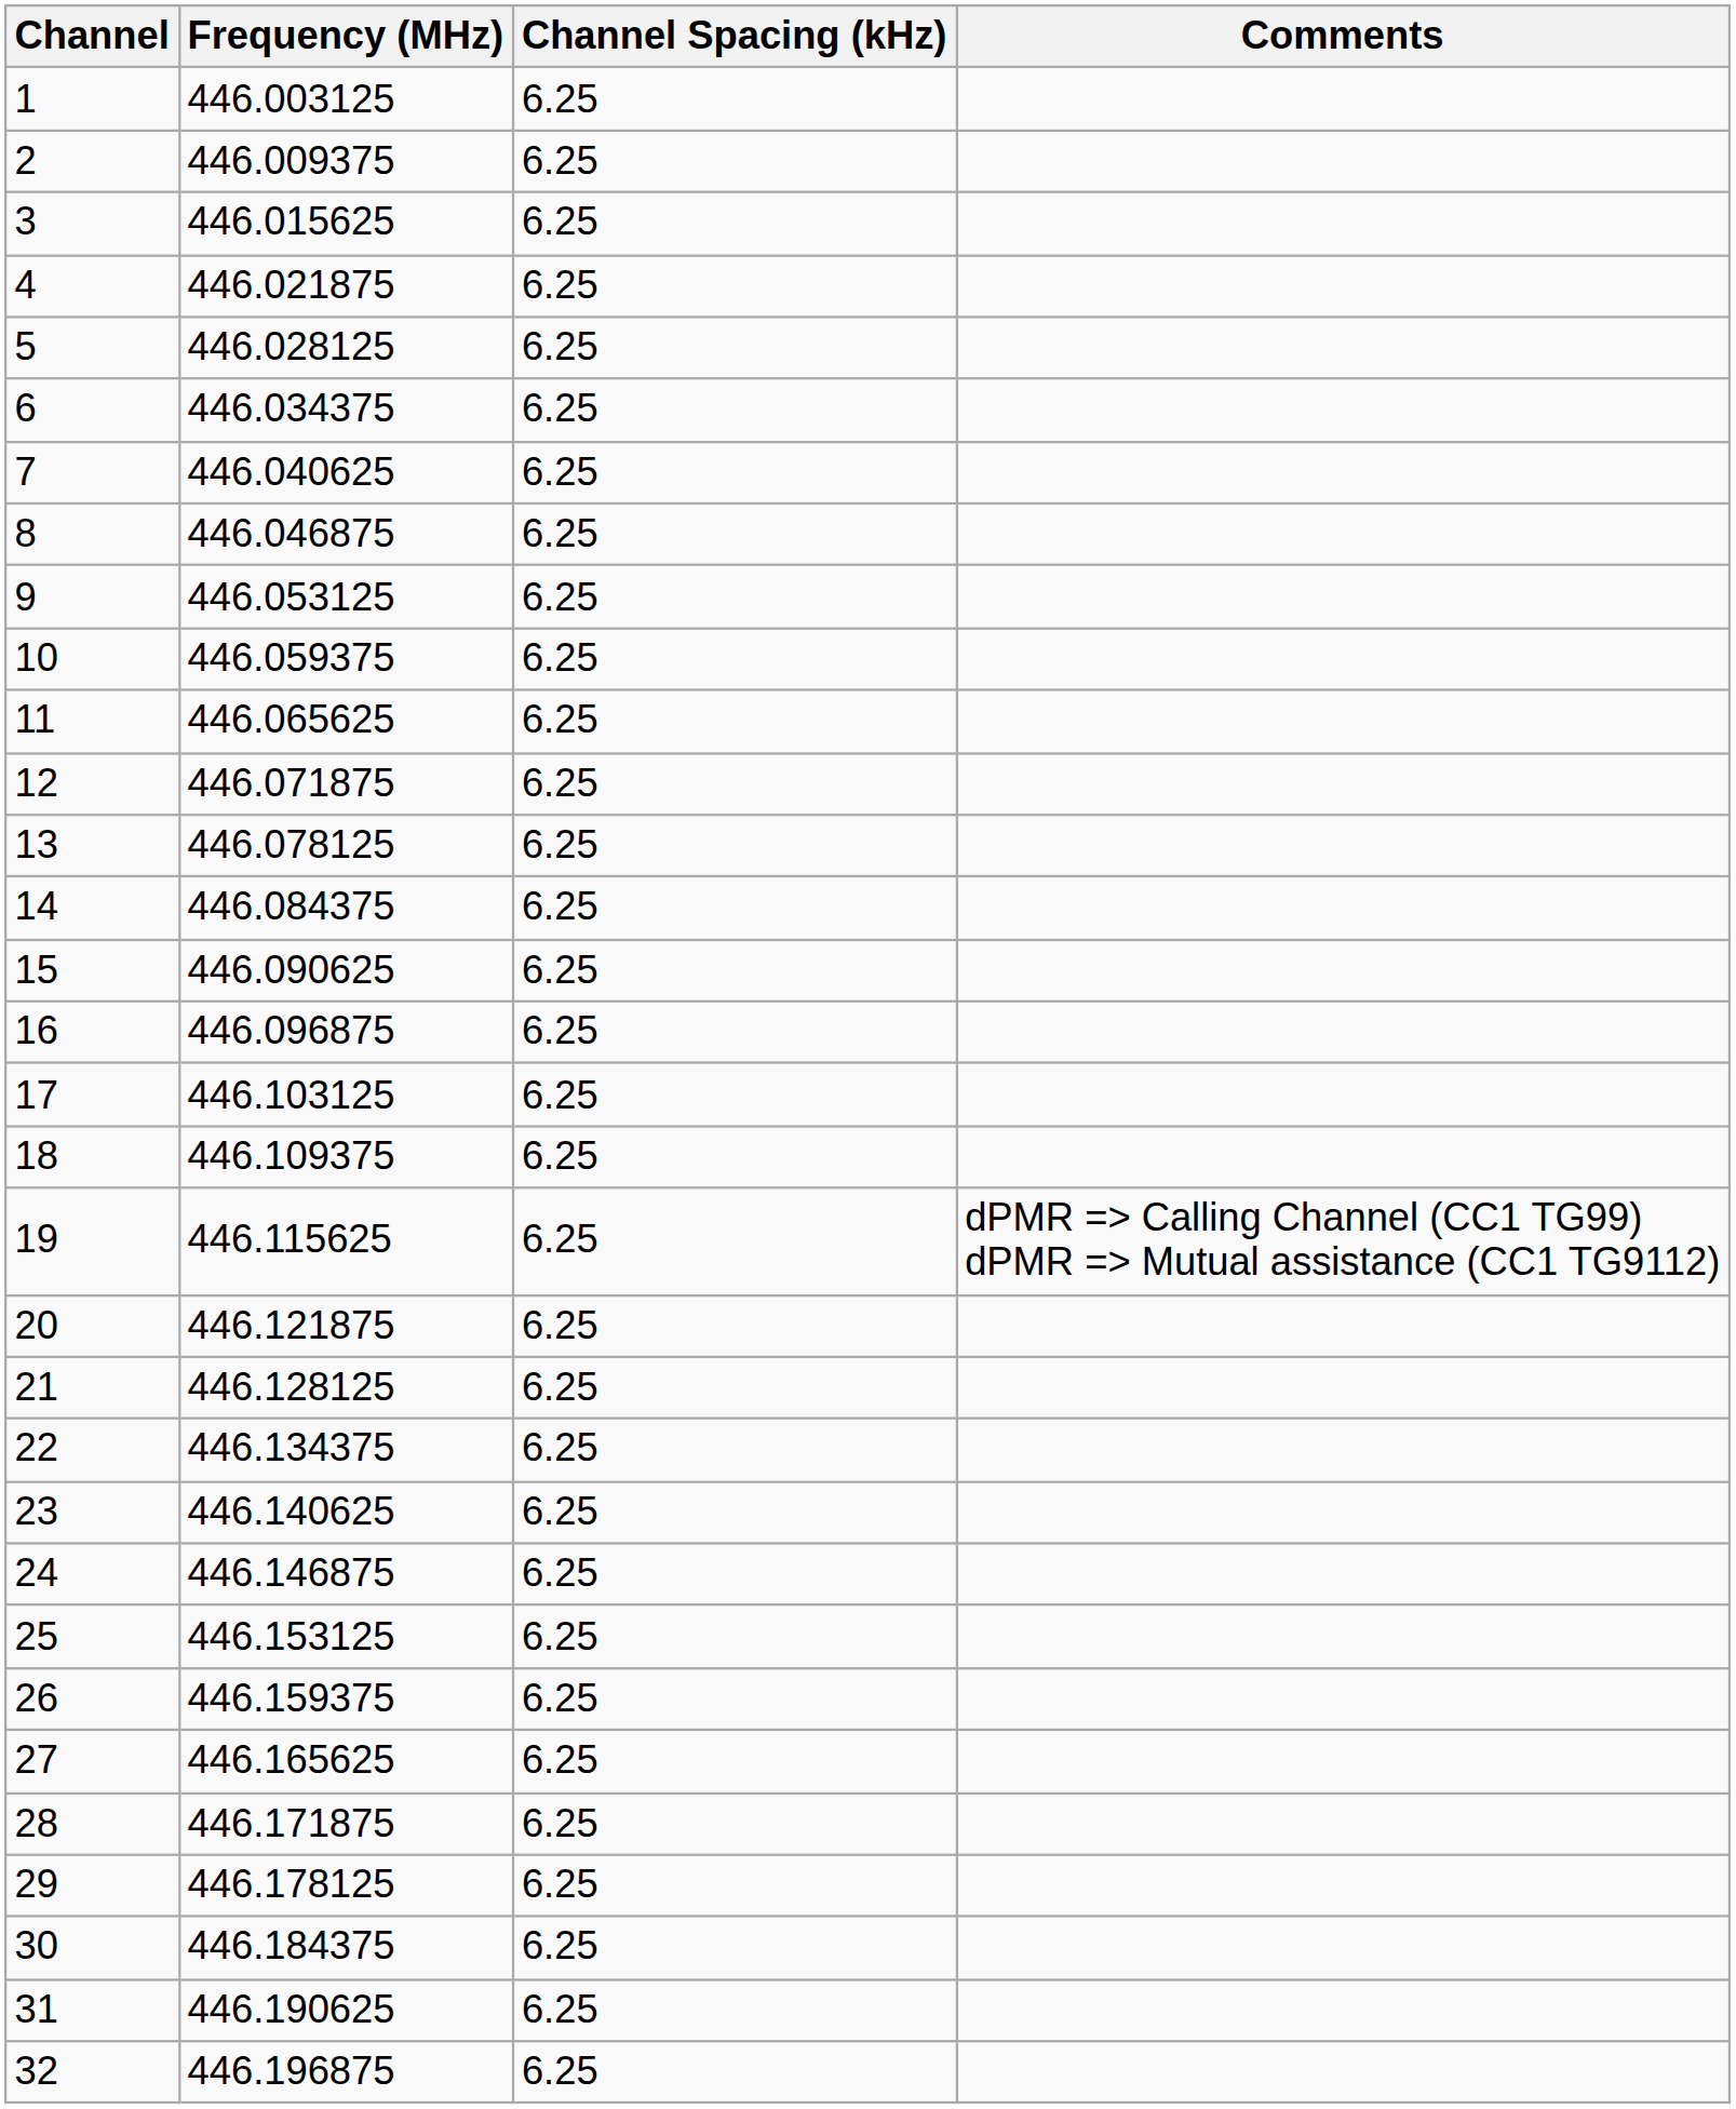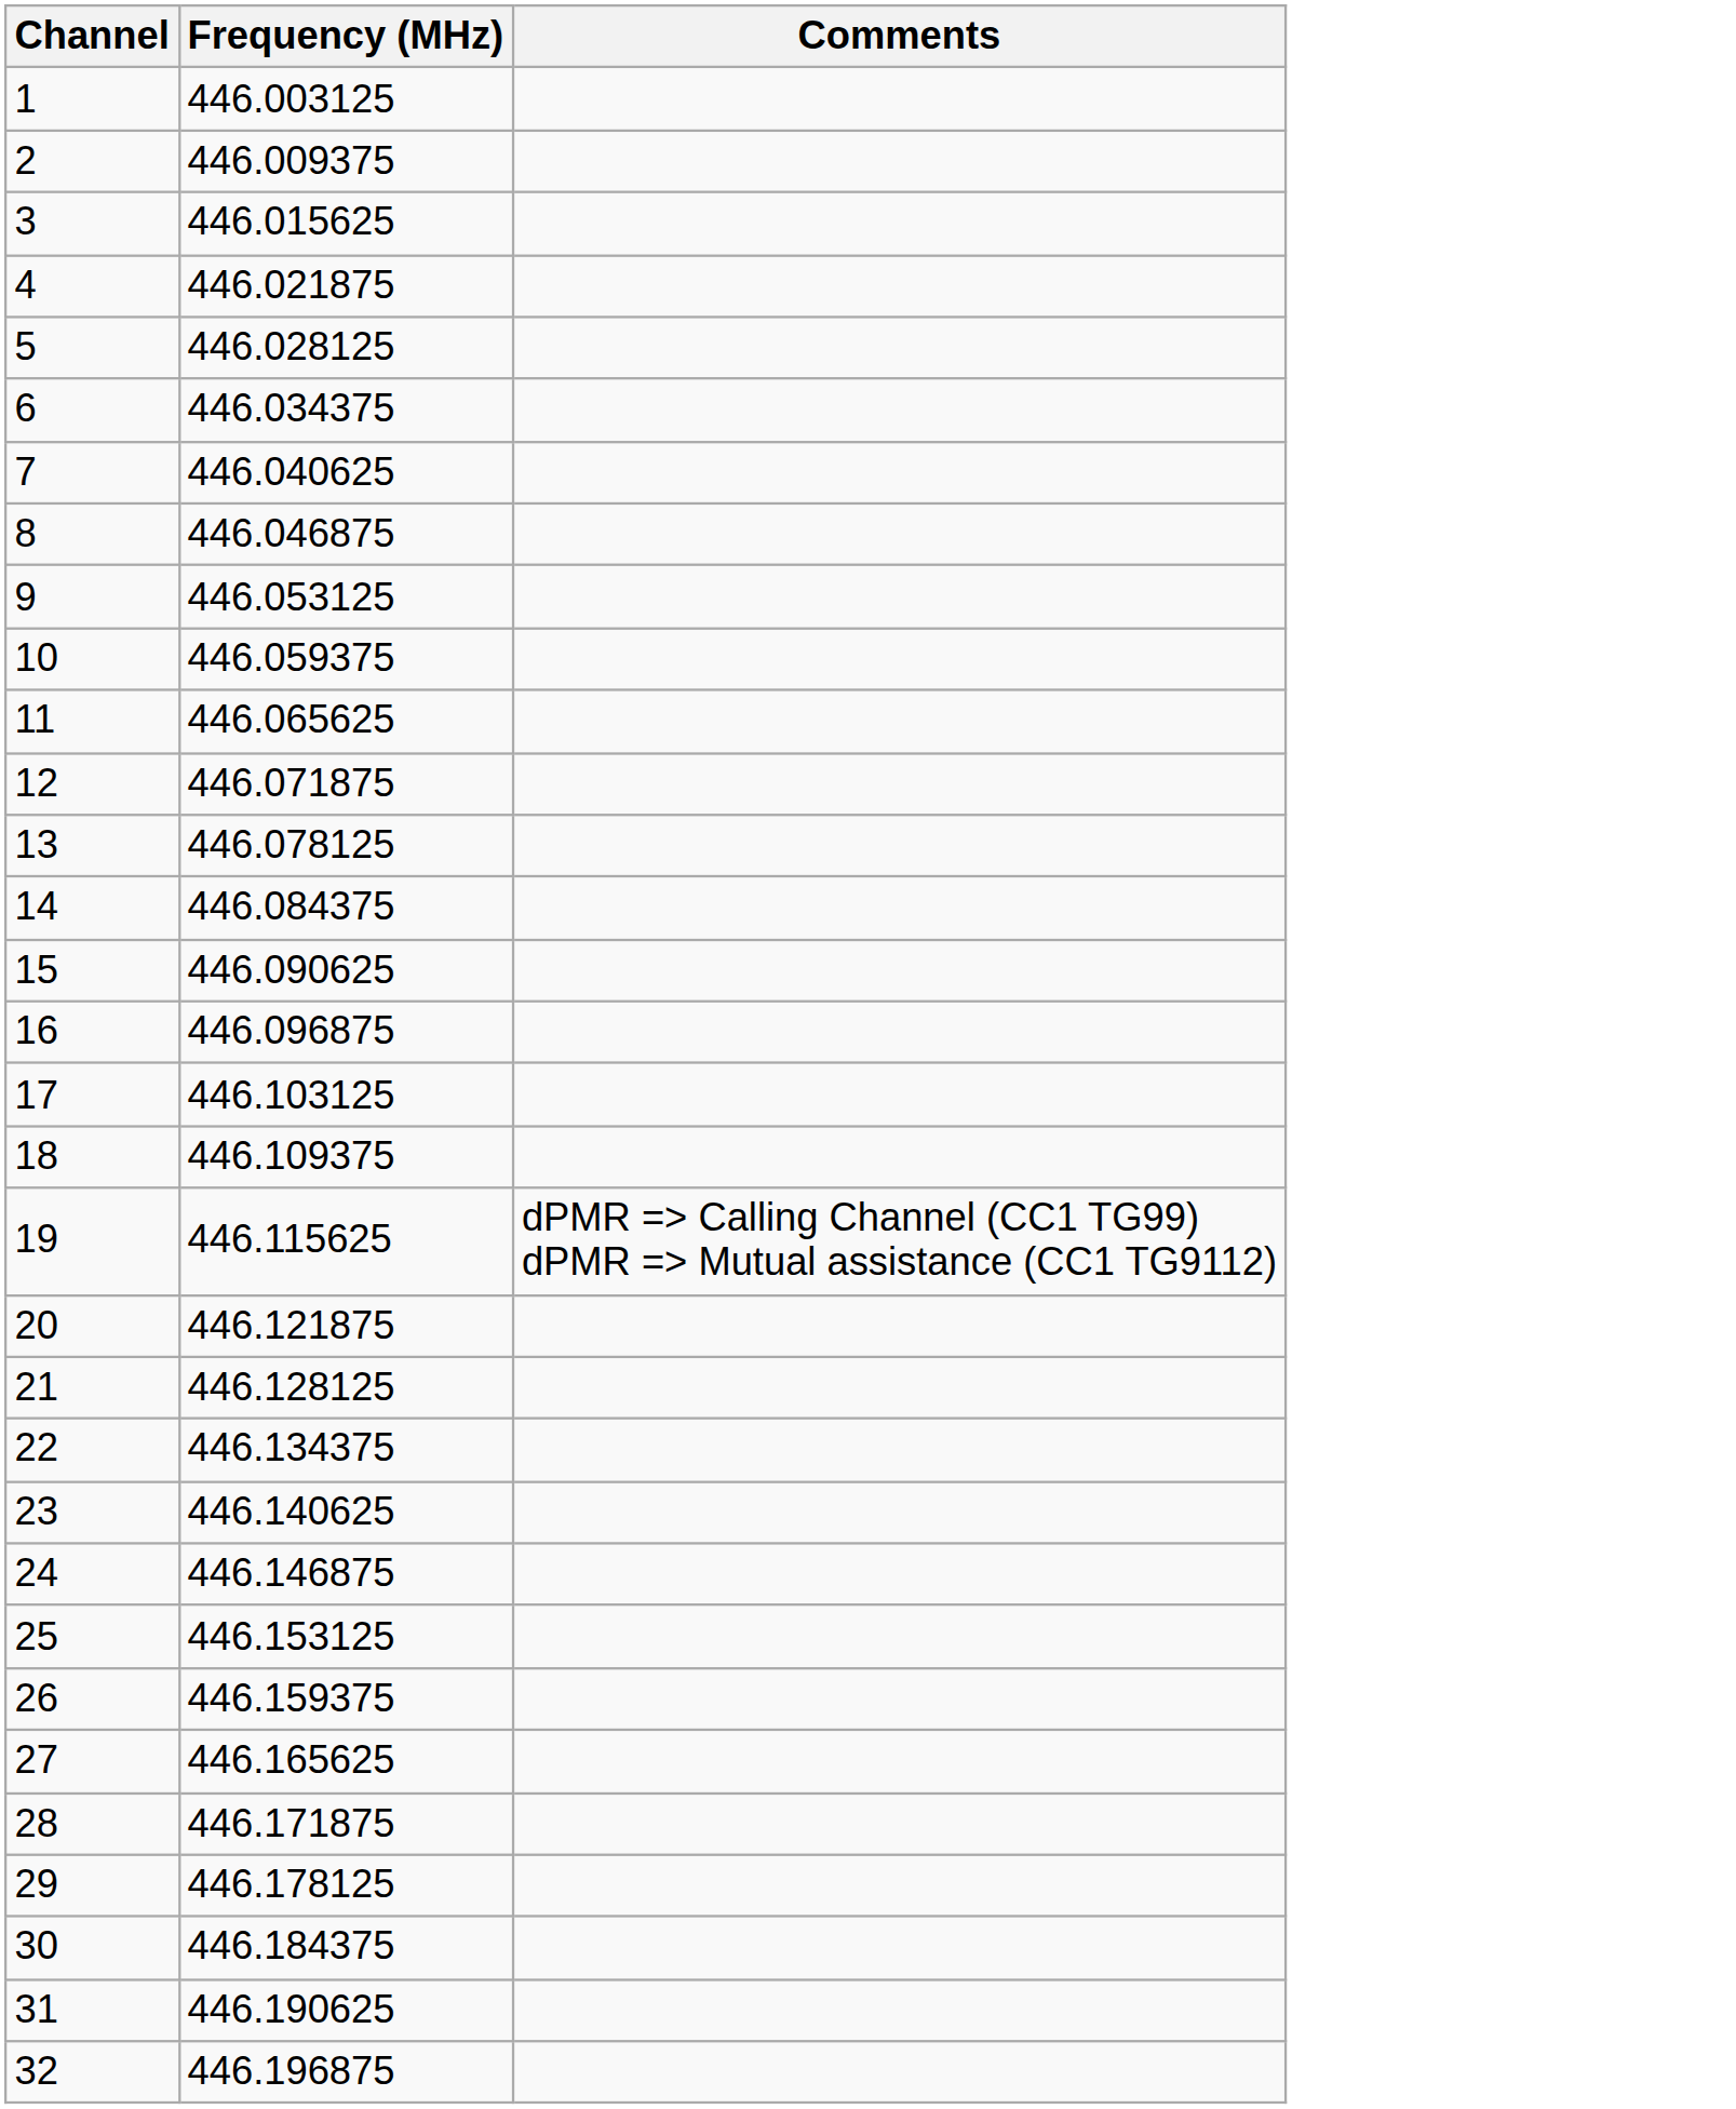- column: Channel Spacing (kHz) | 6.25 | 6.25 | 6.25 | 6.25 | 6.25 | 6.25 | 6.25 | 6.25 | 6.25 | 6.25 | 6.25 | 6.25 | 6.25 | 6.25 | 6.25 | 6.25 | 6.25 | 6.25 | 6.25 | 6.25 | 6.25 | 6.25 | 6.25 | 6.25 | 6.25 | 6.25 | 6.25 | 6.25 | 6.25 | 6.25 | 6.25 | 6.25
